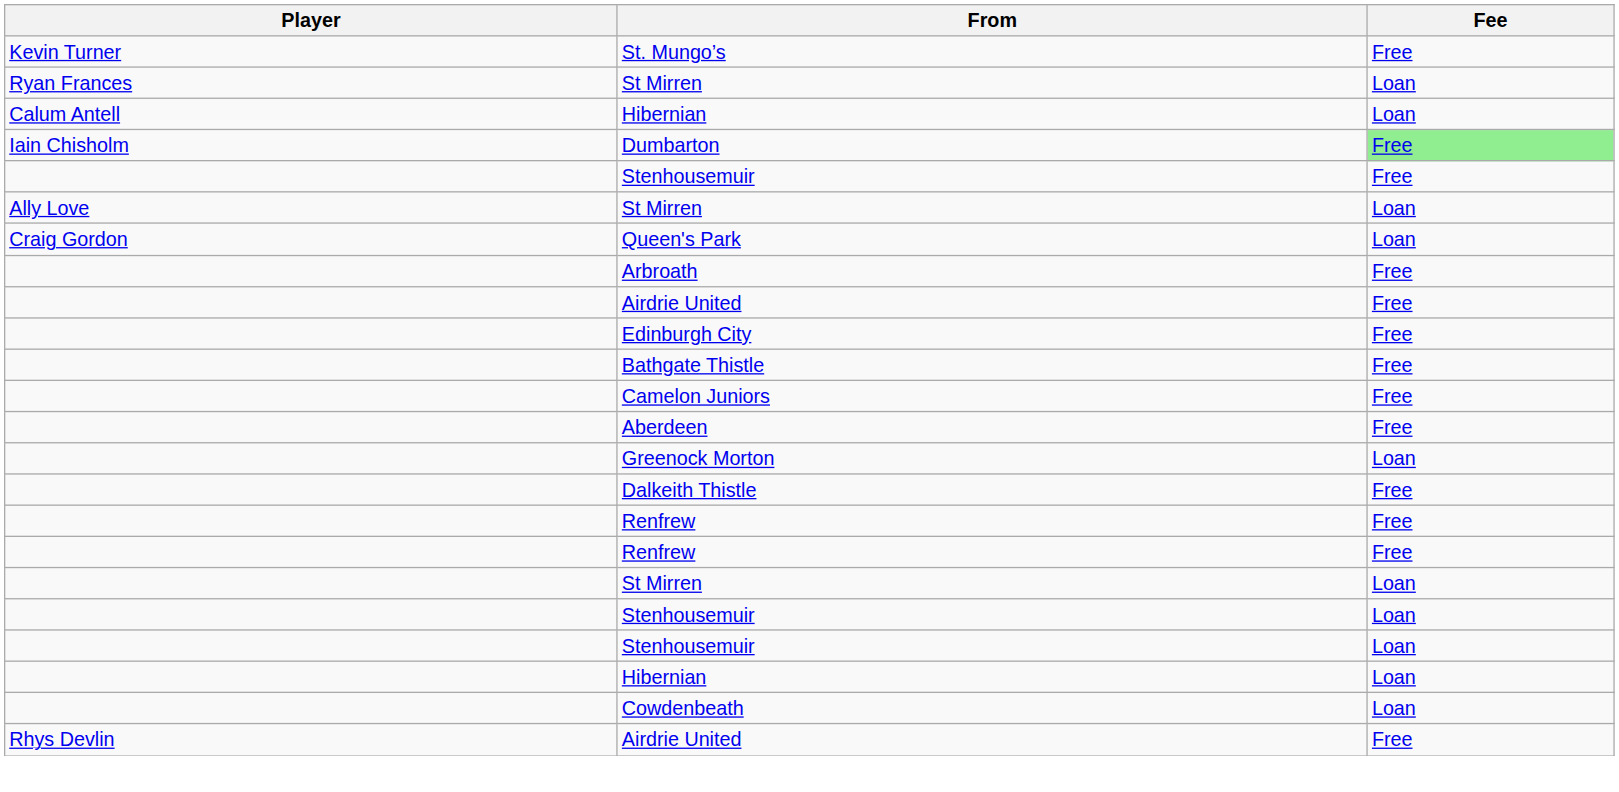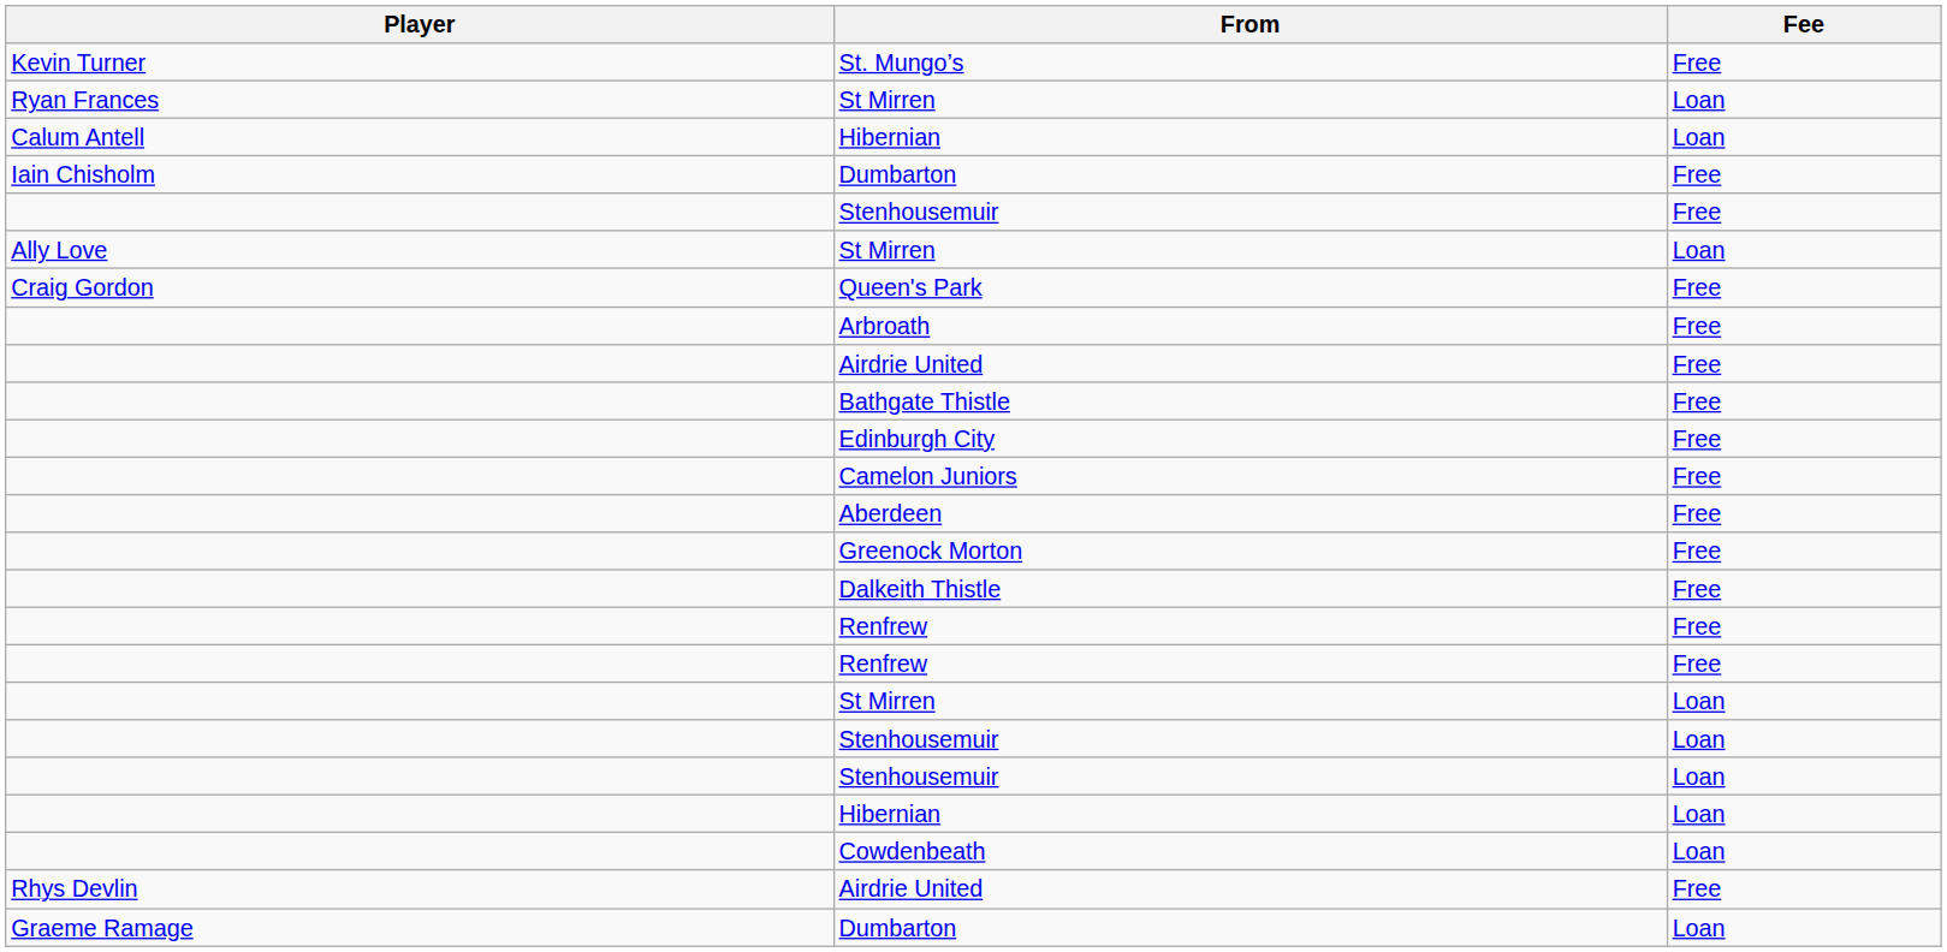Iain Chisholm / Dumbarton | Fee: lightgreen background -> no background
Queen's Park | Fee: Loan -> Free
rows swapped: Bathgate Thistle <-> Edinburgh City
Greenock Morton | Fee: Loan -> Free
+ row: Graeme Ramage | Dumbarton | Loan
